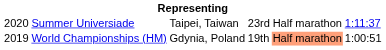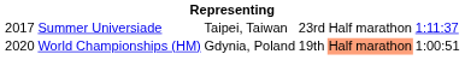Summer Universiade | column 1: 2020 -> 2017
World Championships (HM) | column 1: 2019 -> 2020
